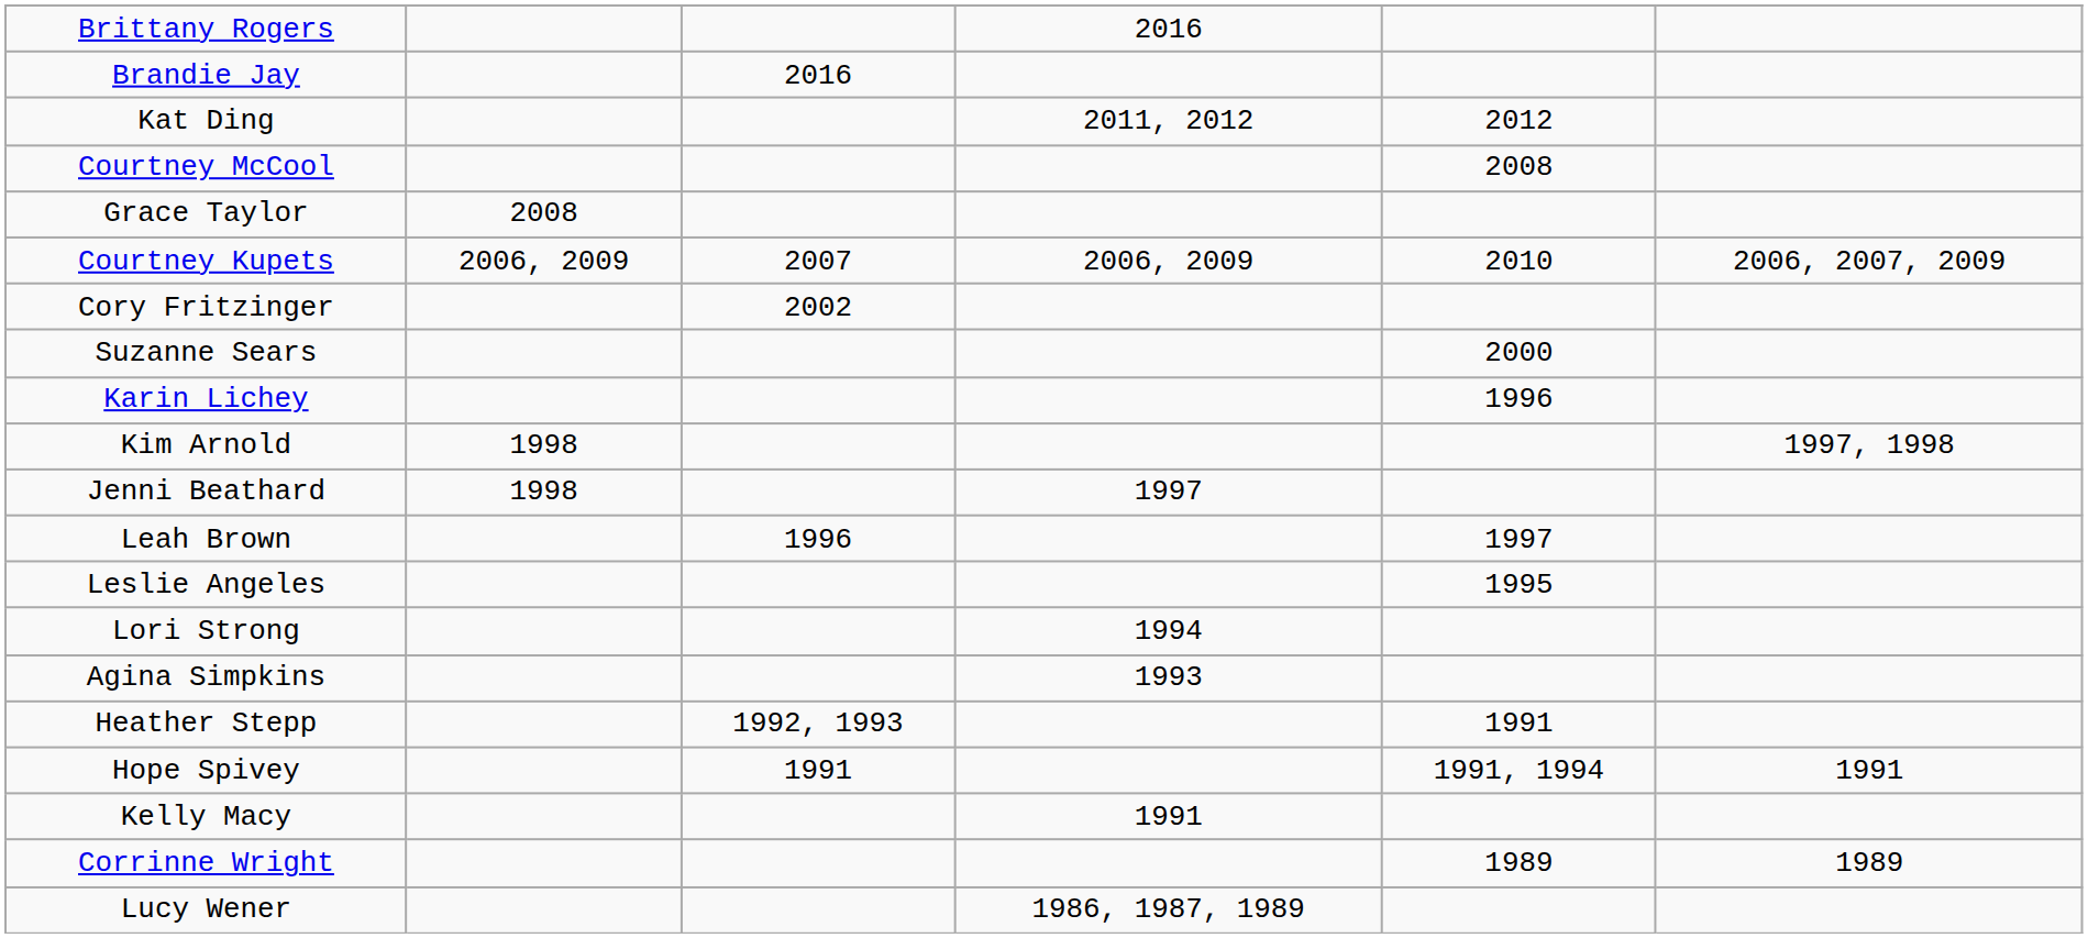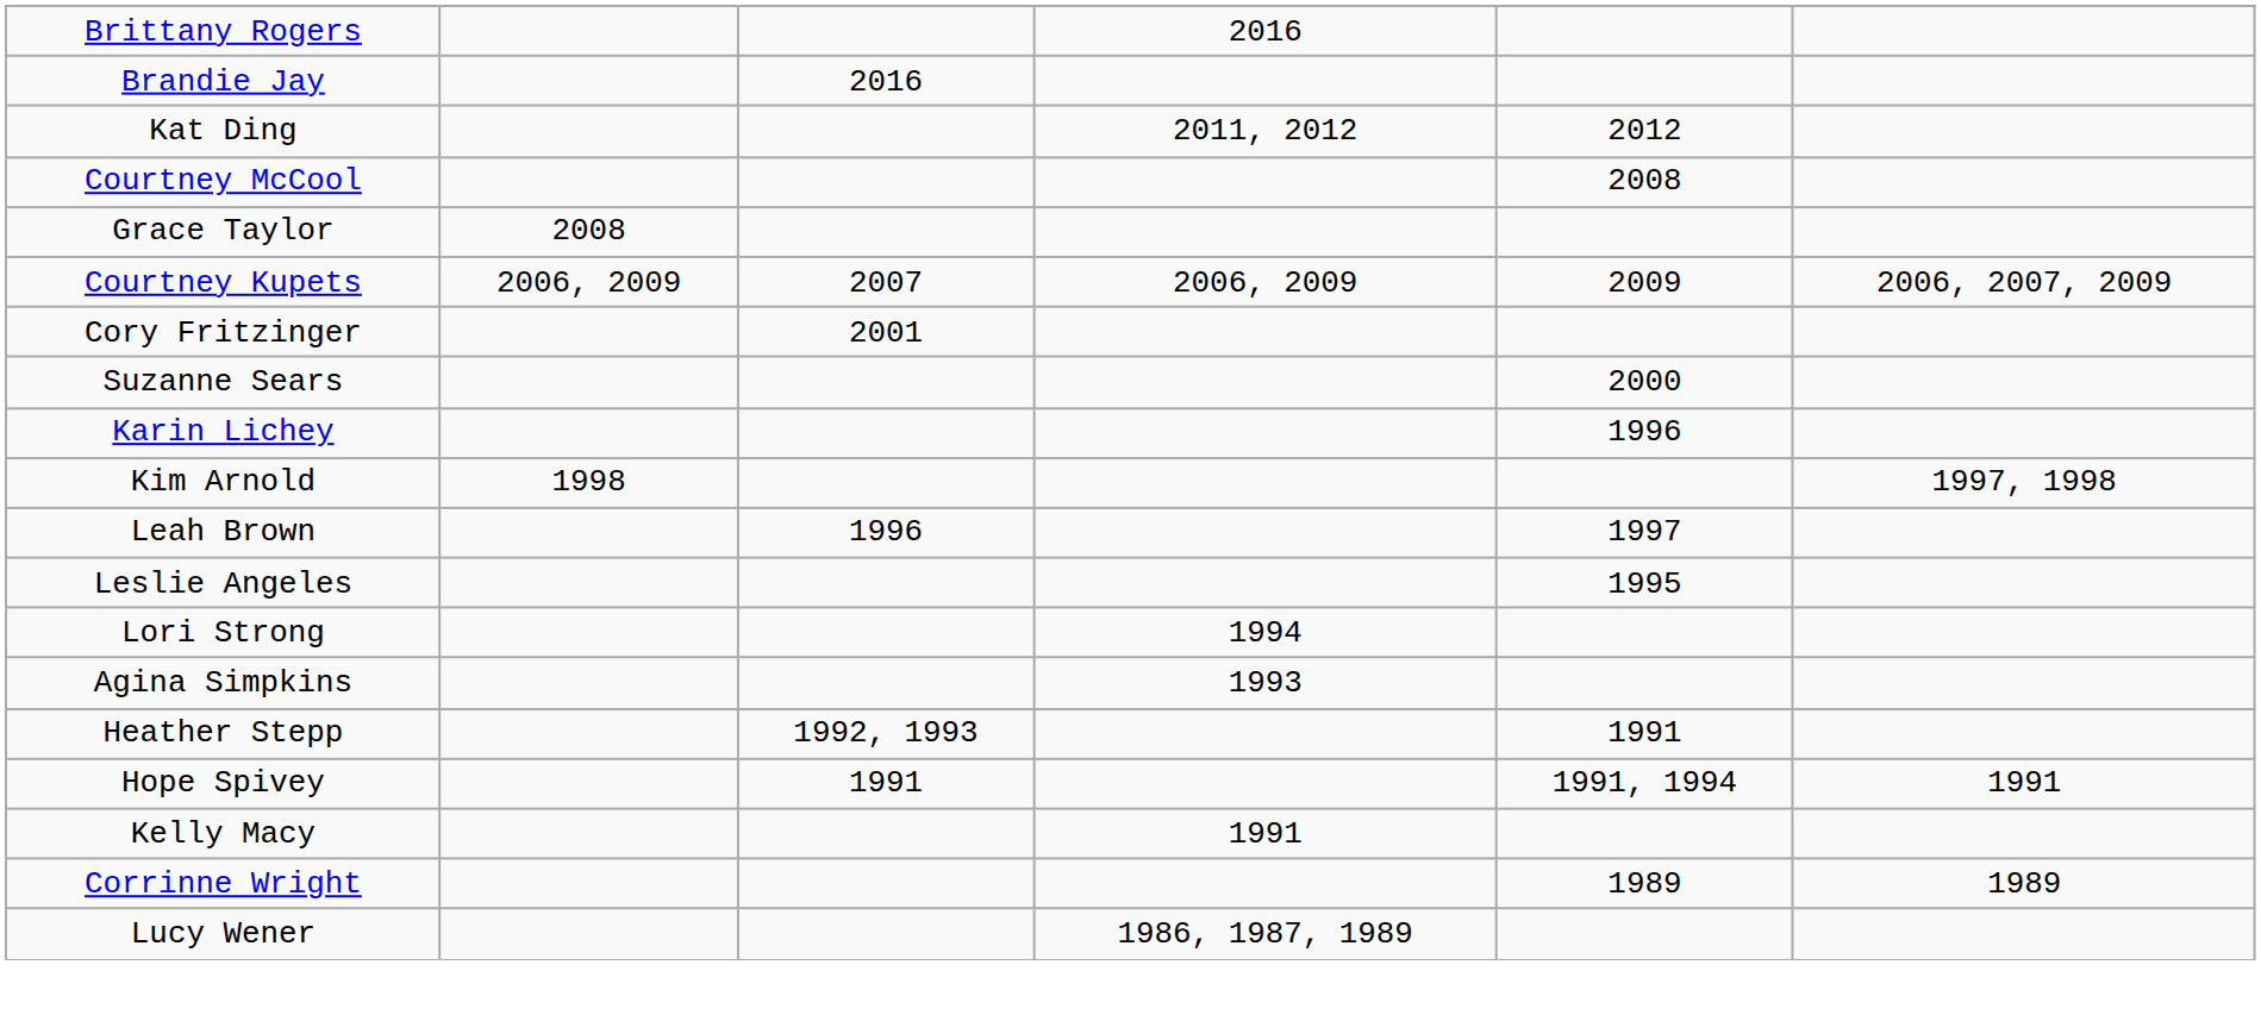Courtney Kupets | column 5: 2010 -> 2009
Cory Fritzinger | column 3: 2002 -> 2001
- row: Jenni Beathard | 1998 | 1997
